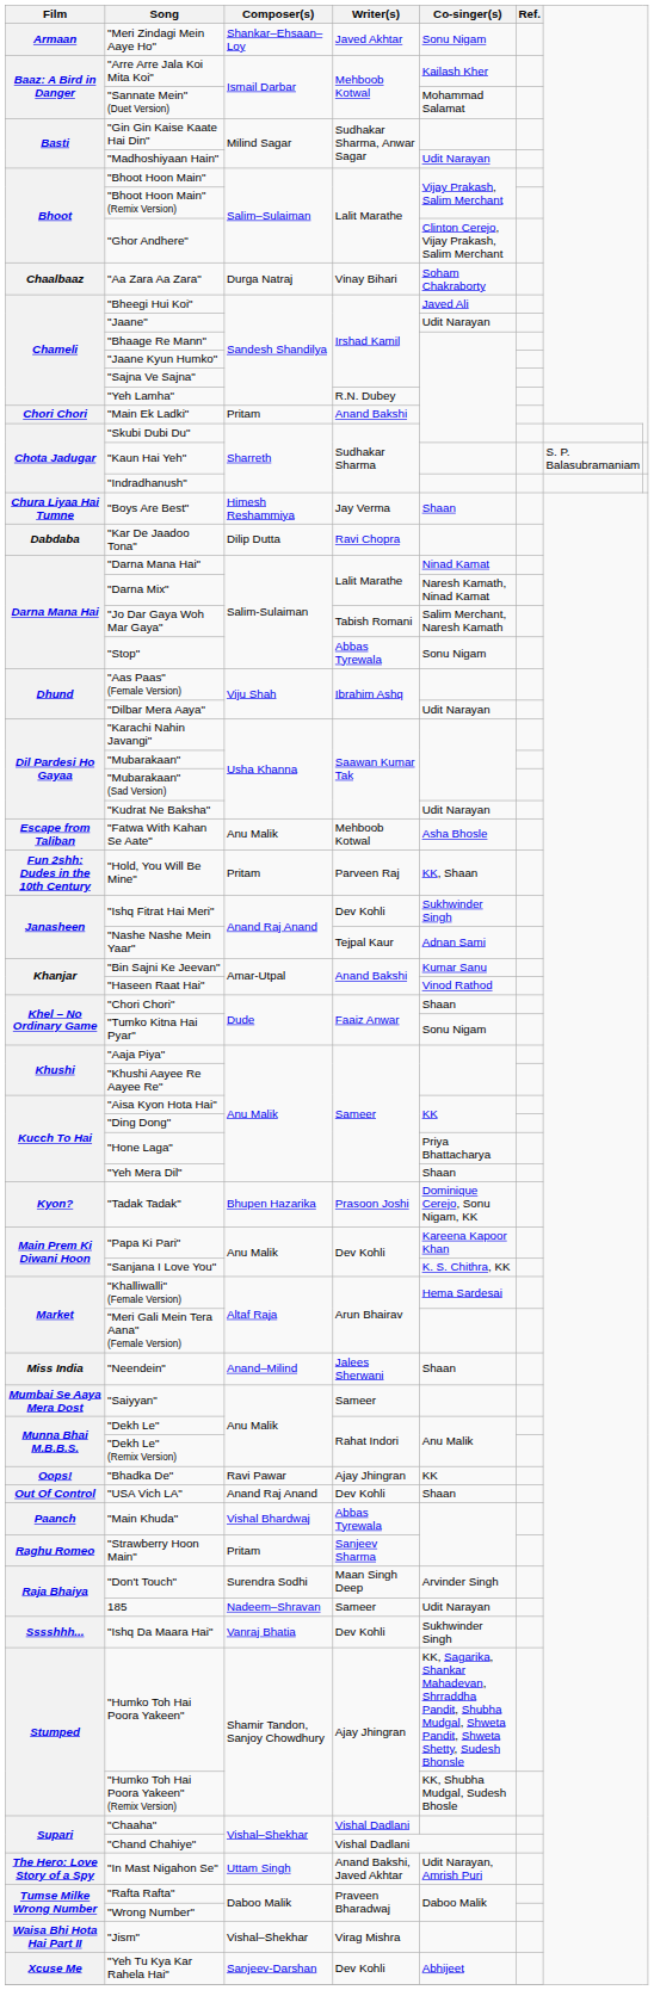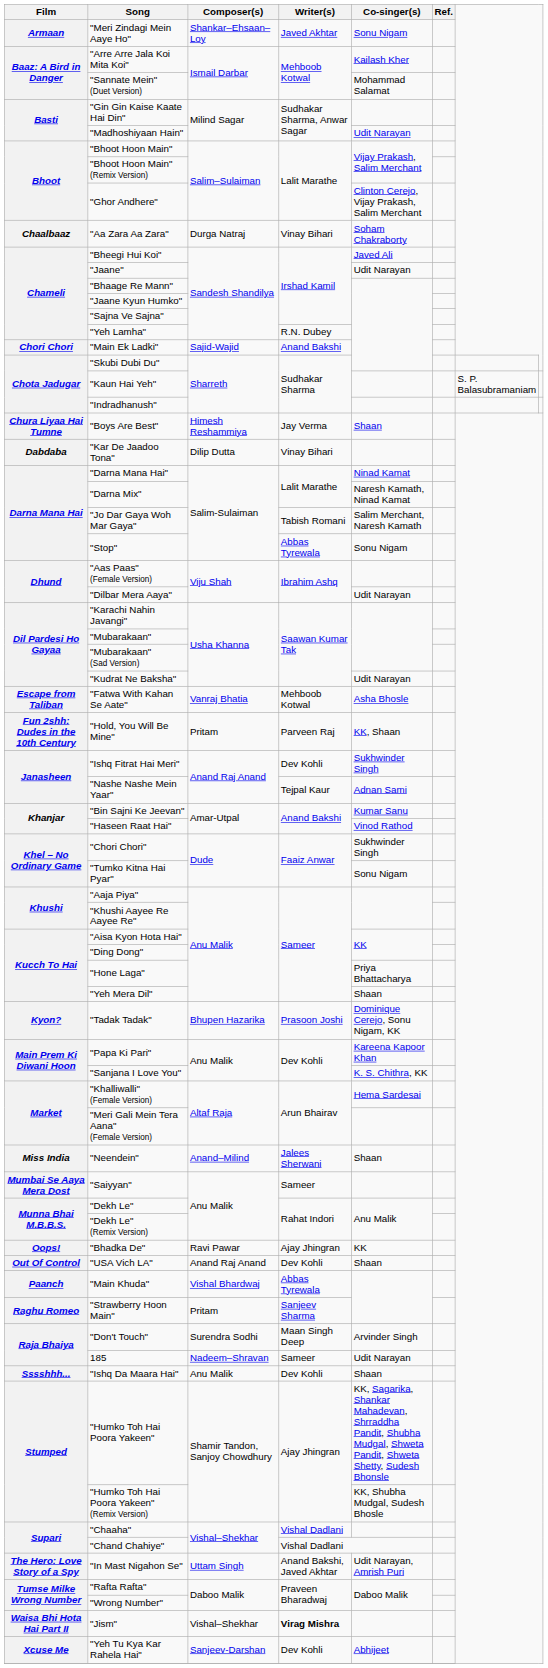"Main Ek Ladki" | Composer(s): Pritam -> Sajid-Wajid
"Kar De Jaadoo Tona" | Writer(s): Ravi Chopra -> Vinay Bihari
"Fatwa With Kahan Se Aate" | Composer(s): Anu Malik -> Vanraj Bhatia
"Chori Chori" | Co-singer(s): Shaan -> Sukhwinder Singh
"Ishq Da Maara Hai" | Composer(s): Vanraj Bhatia -> Anu Malik
"Ishq Da Maara Hai" | Co-singer(s): Sukhwinder Singh -> Shaan
"Jism" | Writer(s): normal -> bold
